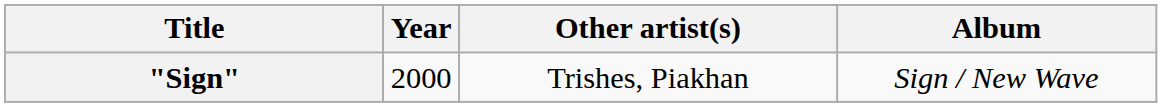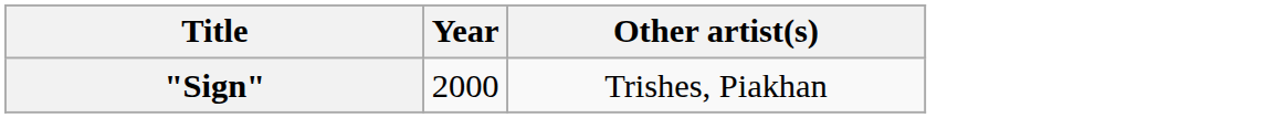- column: Album | Sign / New Wave
